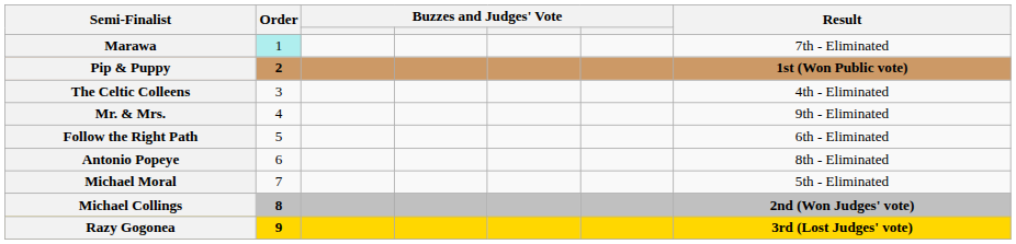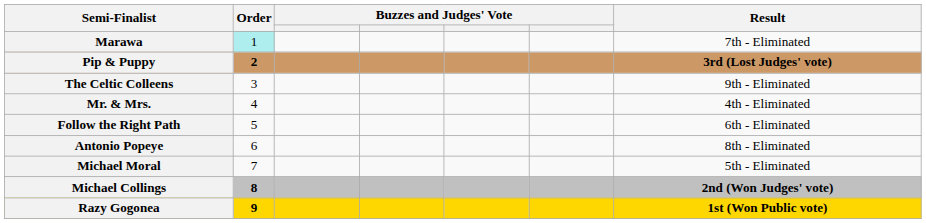Pip & Puppy | Result: 1st (Won Public vote) -> 3rd (Lost Judges' vote)
The Celtic Colleens | Result: 4th - Eliminated -> 9th - Eliminated
Mr. & Mrs. | Result: 9th - Eliminated -> 4th - Eliminated
Razy Gogonea | Result: 3rd (Lost Judges' vote) -> 1st (Won Public vote)
